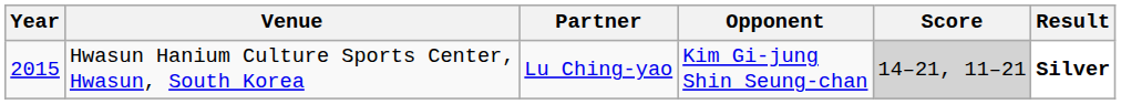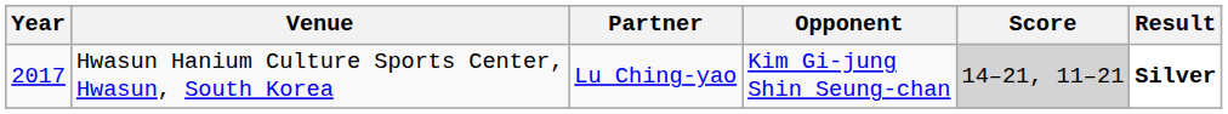Hwasun Hanium Culture Sports Center, Hwasun, South Korea | Year: 2015 -> 2017
